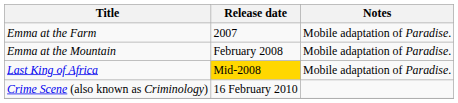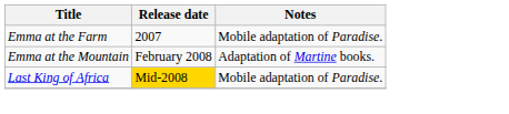Emma at the Mountain | Notes: Mobile adaptation of Paradise. -> Adaptation of Martine books.
- row: Crime Scene (also known as Criminology) | 16 February 2010
